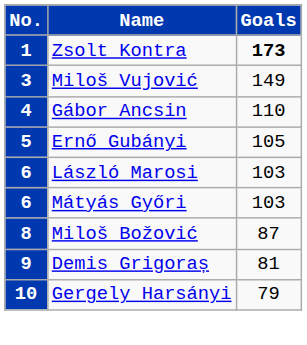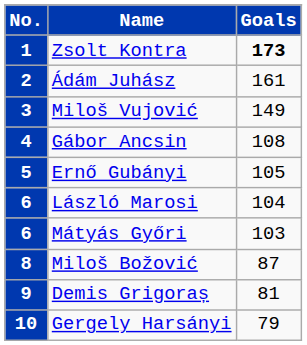+ row: 2 | Ádám Juhász | 161
4 | Goals: 110 -> 108
6 / László Marosi | Goals: 103 -> 104
